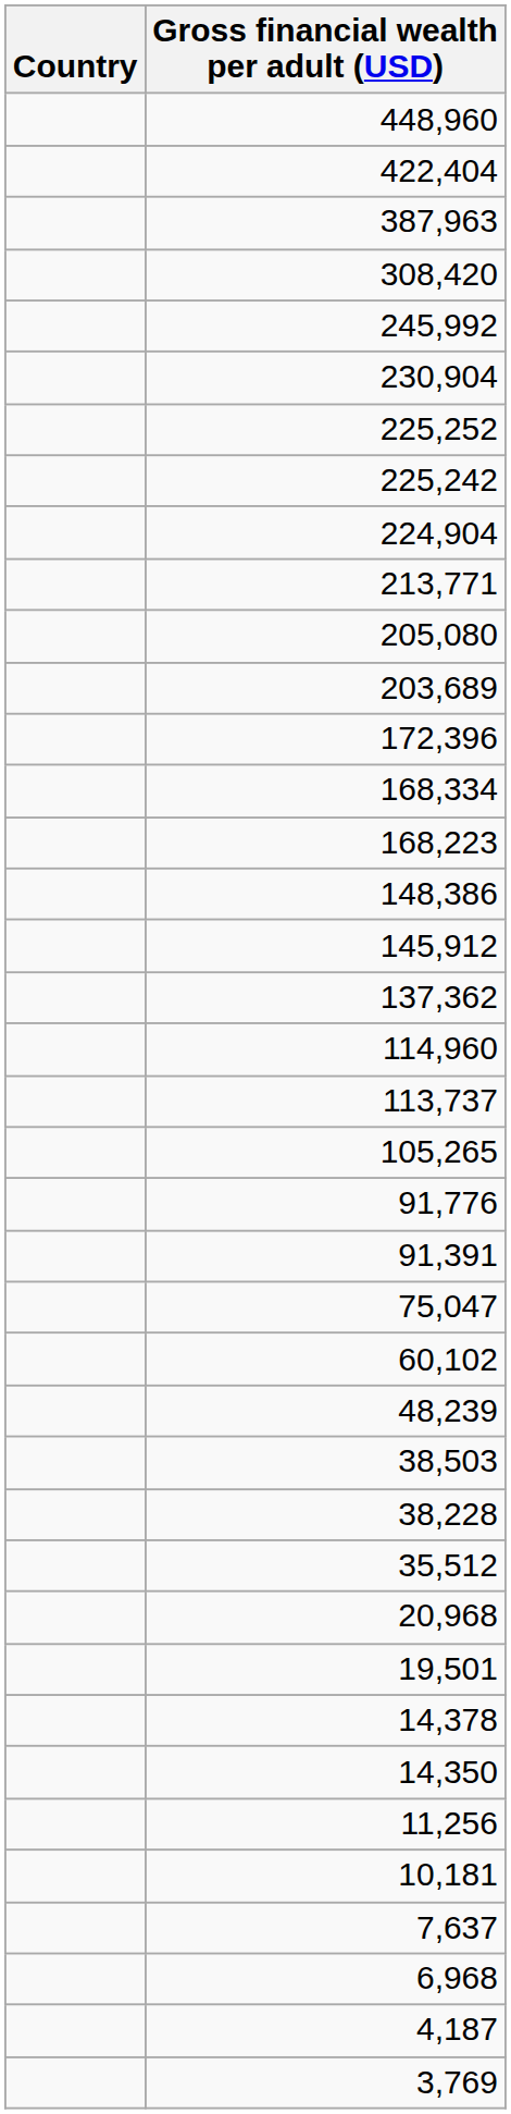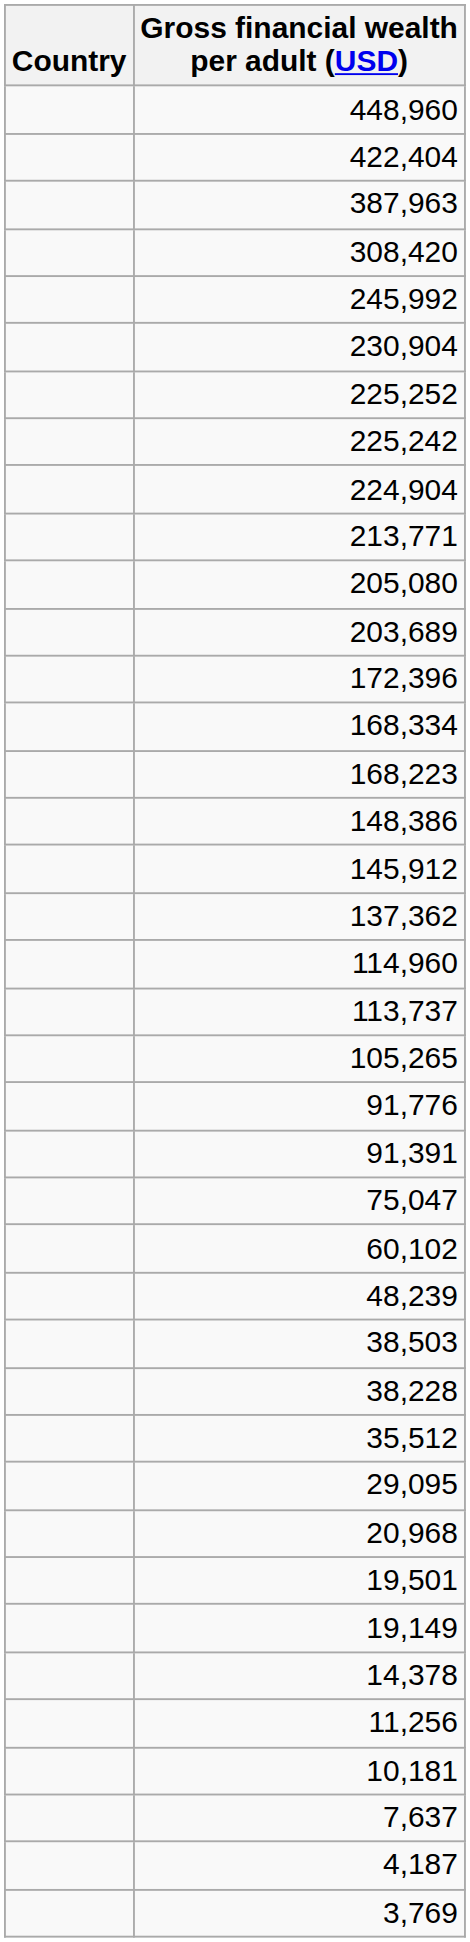+ row: 29,095
+ row: 19,149
- row: 14,350
- row: 6,968
